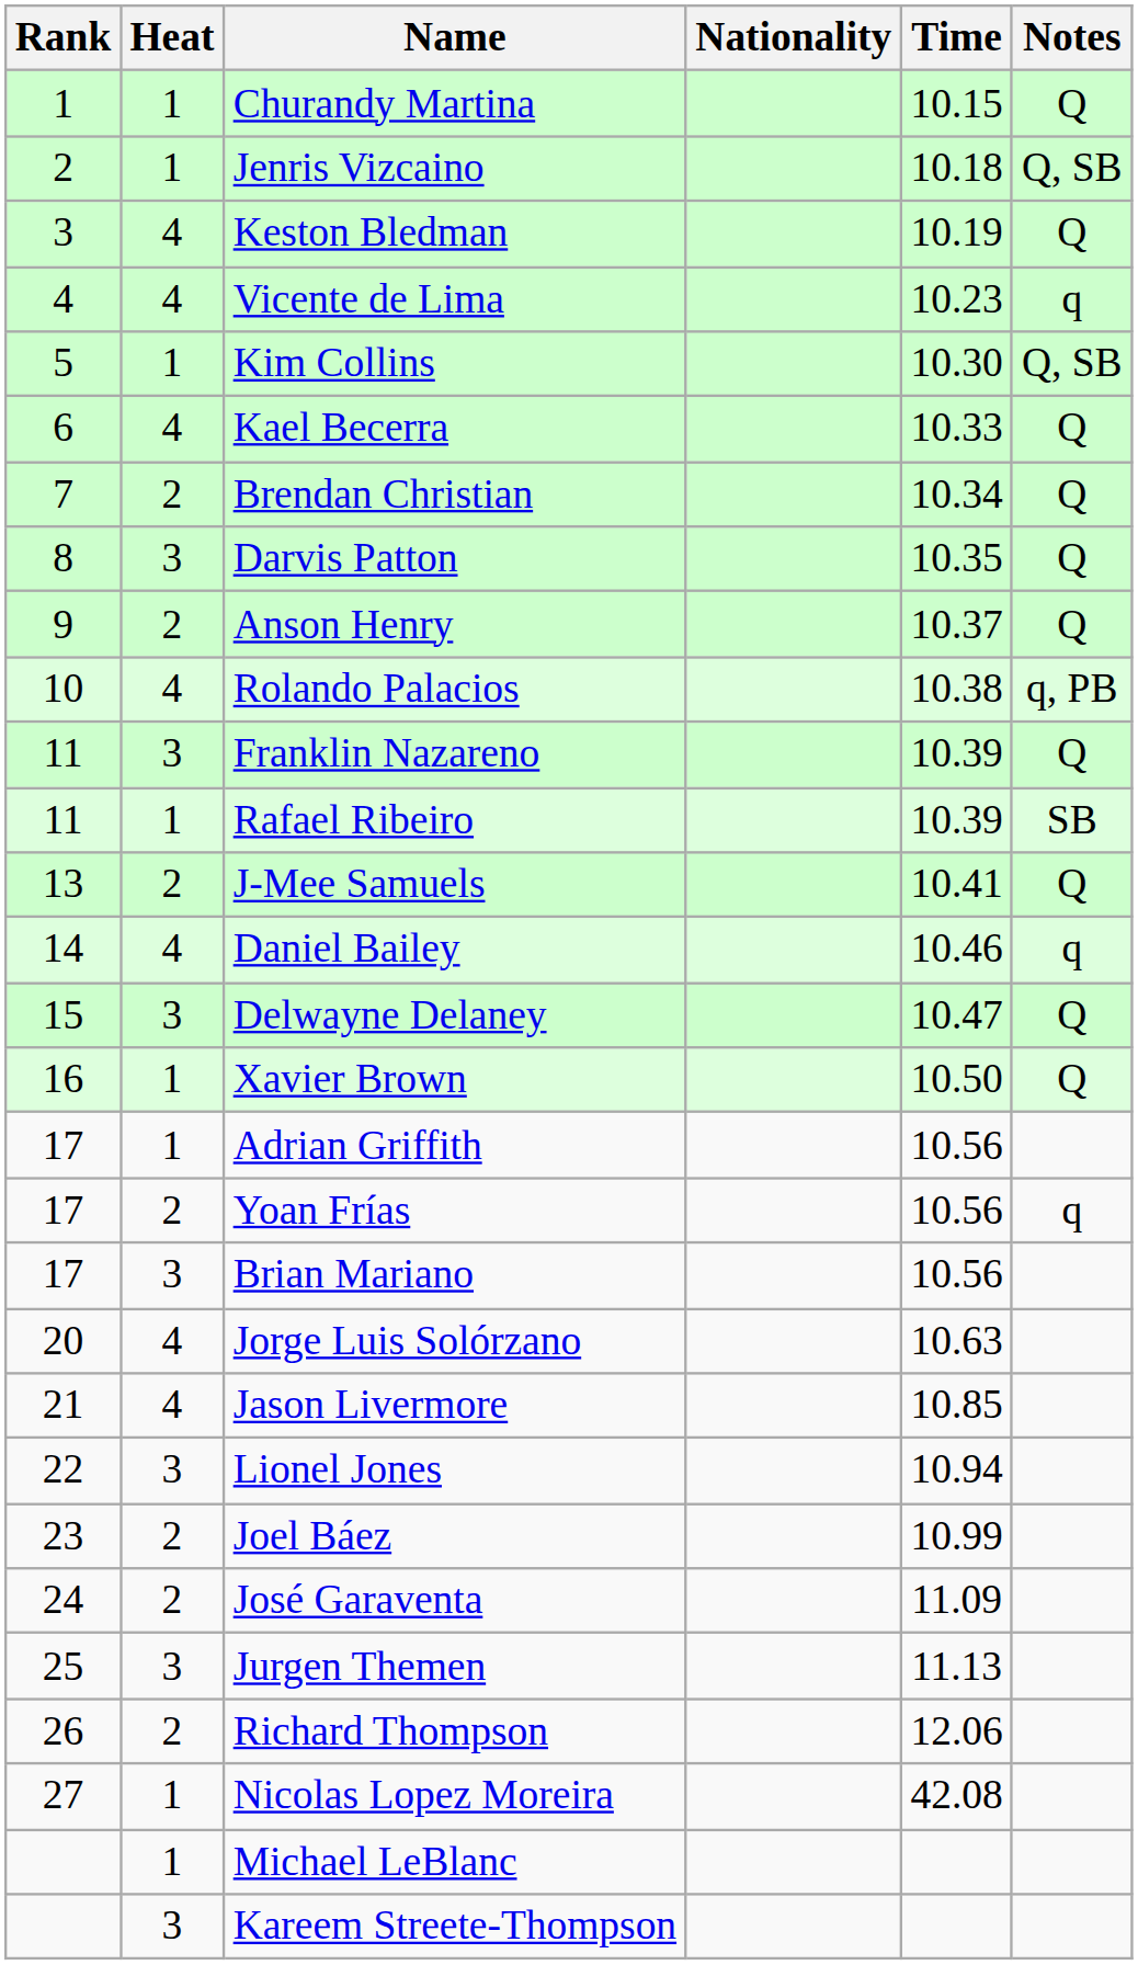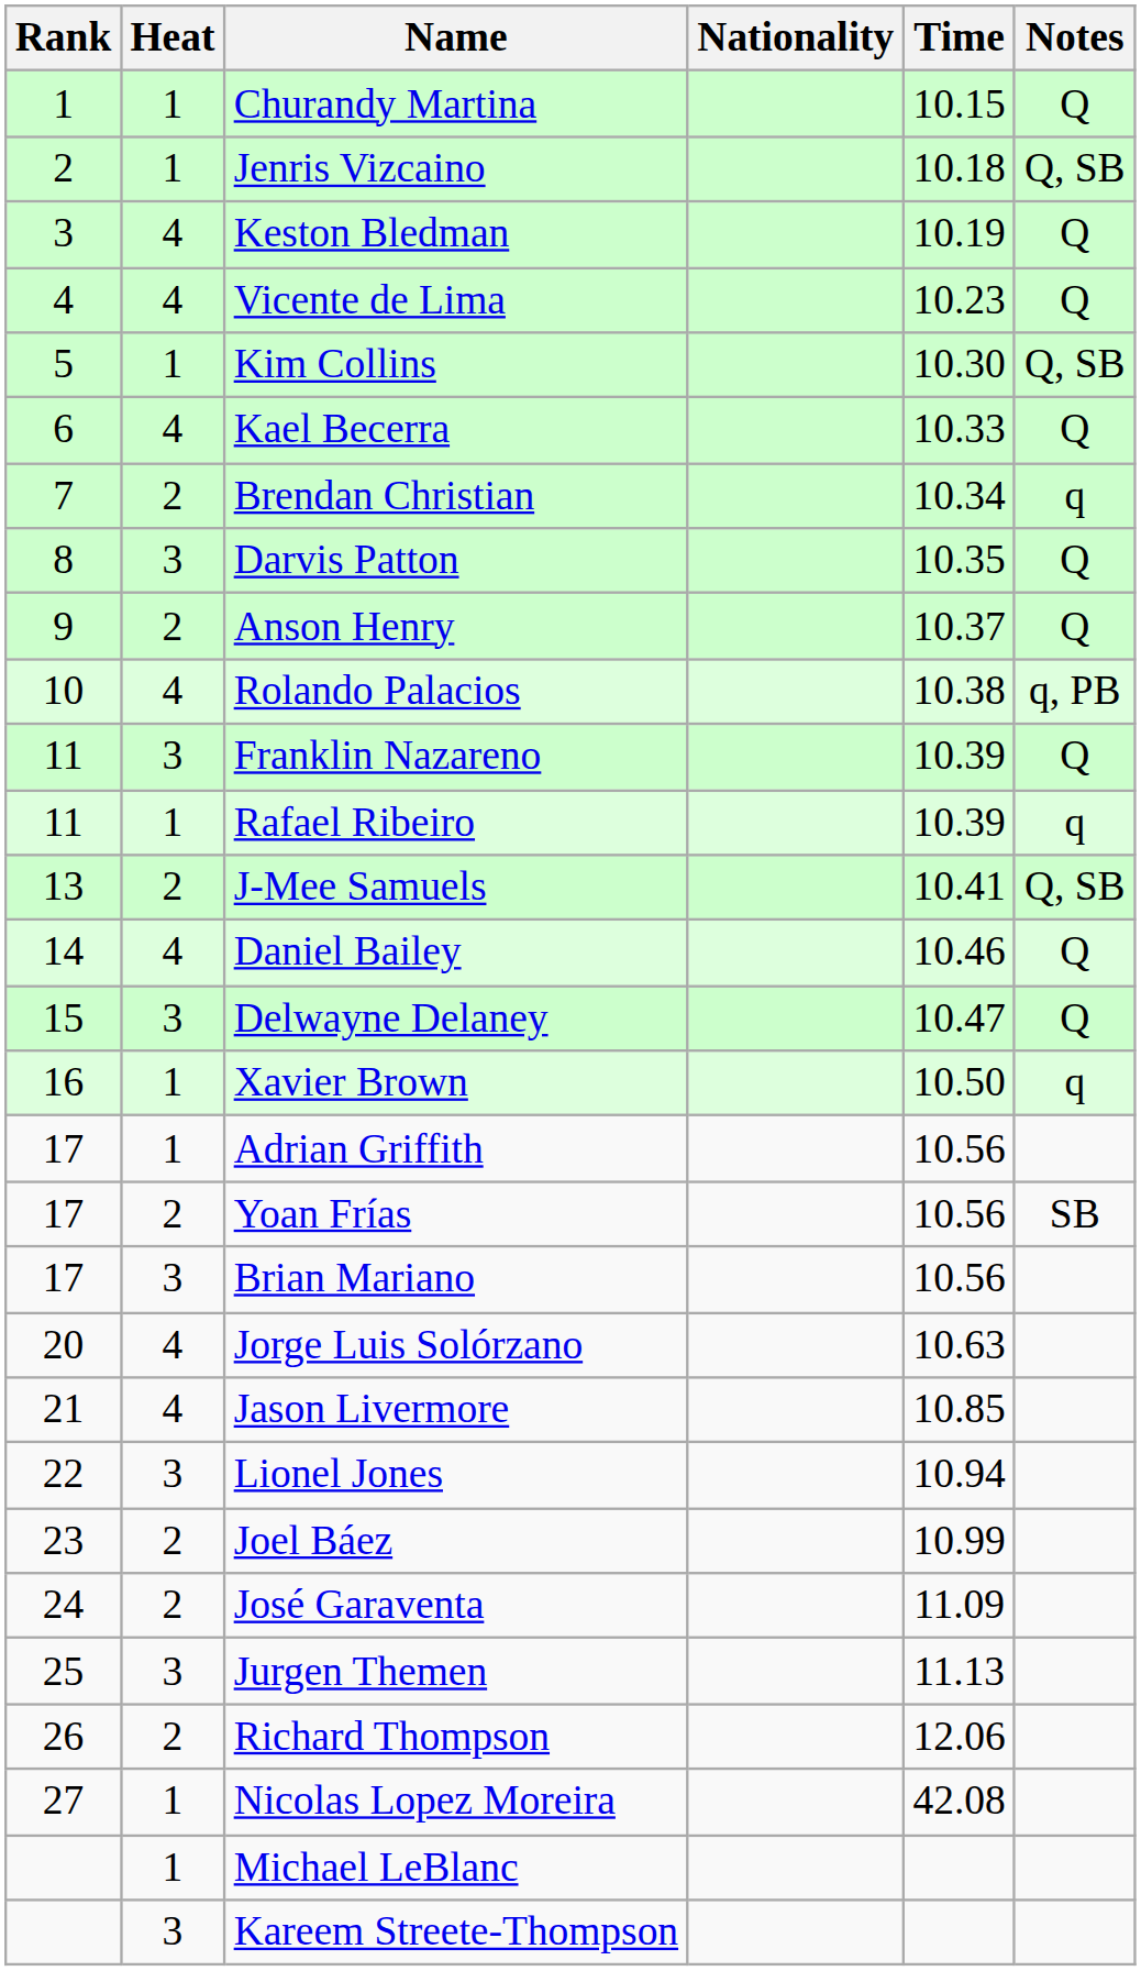Vicente de Lima | Notes: q -> Q
Brendan Christian | Notes: Q -> q
Rafael Ribeiro | Notes: SB -> q
J-Mee Samuels | Notes: Q -> Q, SB
Daniel Bailey | Notes: q -> Q
Xavier Brown | Notes: Q -> q
Yoan Frías | Notes: q -> SB
